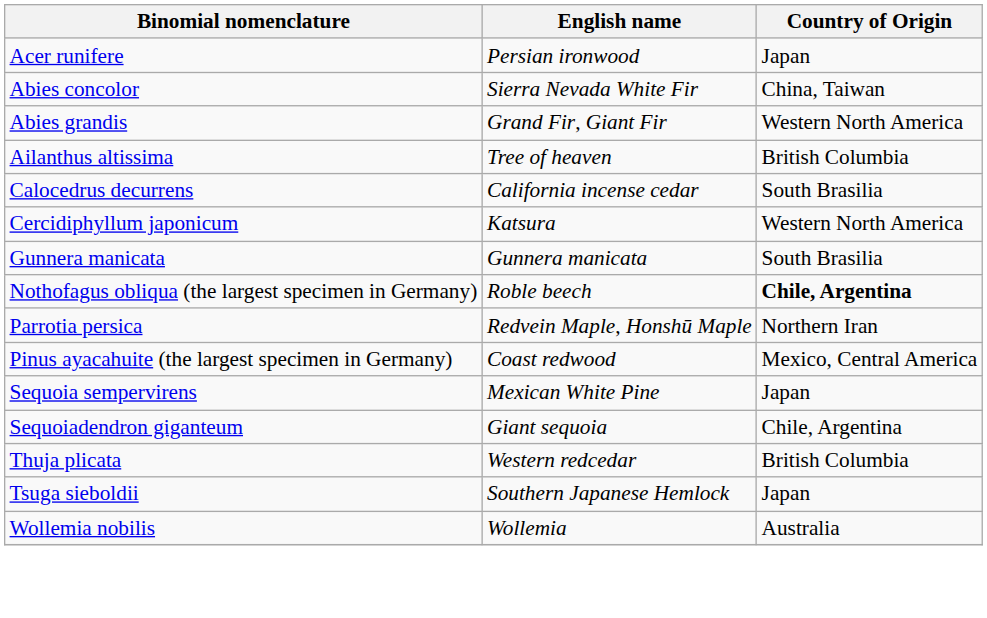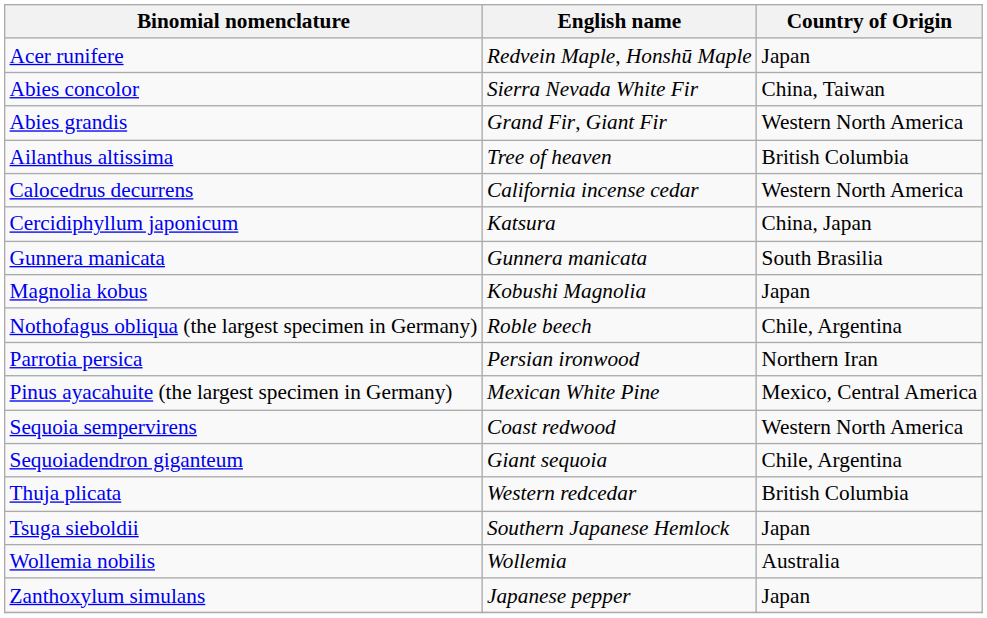Acer runifere | English name: Persian ironwood -> Redvein Maple, Honshū Maple
Calocedrus decurrens | Country of Origin: South Brasilia -> Western North America
Cercidiphyllum japonicum | Country of Origin: Western North America -> China, Japan
+ row: Magnolia kobus | Kobushi Magnolia | Japan
Nothofagus obliqua (the largest specimen in Germany) | Country of Origin: bold -> normal
Parrotia persica | English name: Redvein Maple, Honshū Maple -> Persian ironwood
Pinus ayacahuite (the largest specimen in Germany) | English name: Coast redwood -> Mexican White Pine
Sequoia sempervirens | English name: Mexican White Pine -> Coast redwood
Sequoia sempervirens | Country of Origin: Japan -> Western North America
+ row: Zanthoxylum simulans | Japanese pepper | Japan
